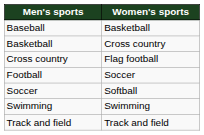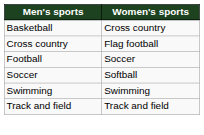- row: Baseball | Basketball
